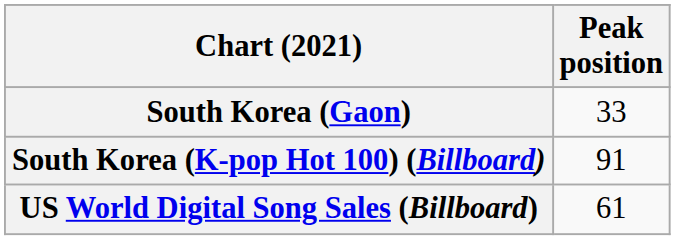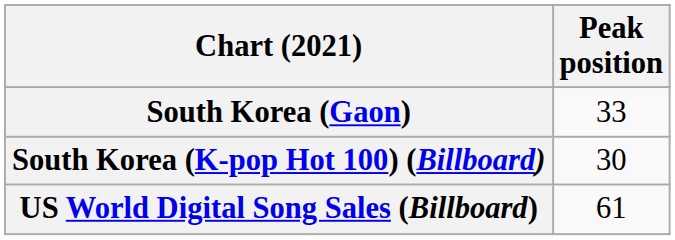South Korea (K-pop Hot 100) (Billboard) | Peak position: 91 -> 30
